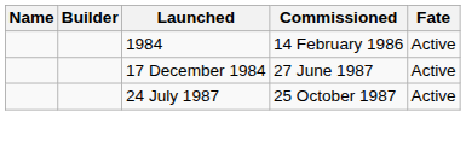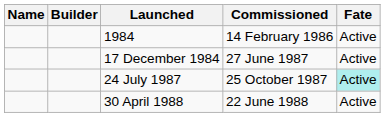24 July 1987 | Fate: no background -> paleturquoise background
+ row: 30 April 1988 | 22 June 1988 | Active
